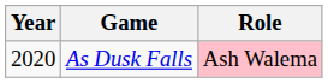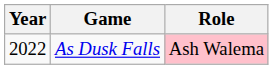As Dusk Falls | Year: 2020 -> 2022
